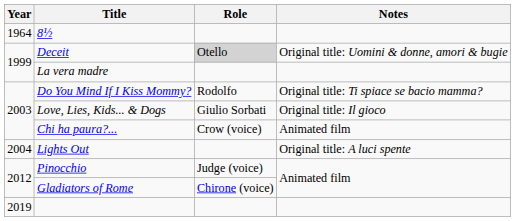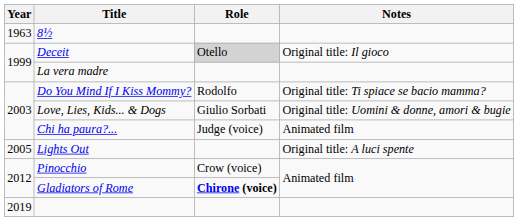8½ | Year: 1964 -> 1963
Deceit | Notes: Original title: Uomini & donne, amori & bugie -> Original title: Il gioco
Love, Lies, Kids... & Dogs | Notes: Original title: Il gioco -> Original title: Uomini & donne, amori & bugie
Chi ha paura?... | Role: Crow (voice) -> Judge (voice)
Lights Out | Year: 2004 -> 2005
Pinocchio | Role: Judge (voice) -> Crow (voice)
Gladiators of Rome | Role: normal -> bold
